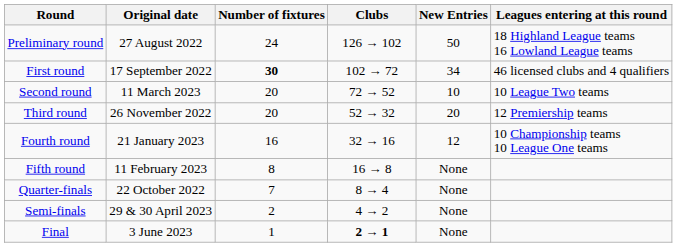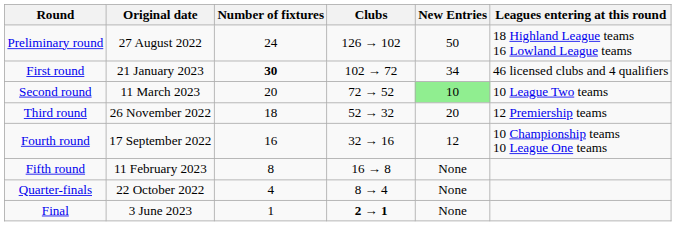First round | Original date: 17 September 2022 -> 21 January 2023
Second round | New Entries: no background -> lightgreen background
Third round | Number of fixtures: 20 -> 18
Fourth round | Original date: 21 January 2023 -> 17 September 2022
Quarter-finals | Number of fixtures: 7 -> 4
- row: Semi-finals | 29 & 30 April 2023 | 2 | 4 → 2 | None
